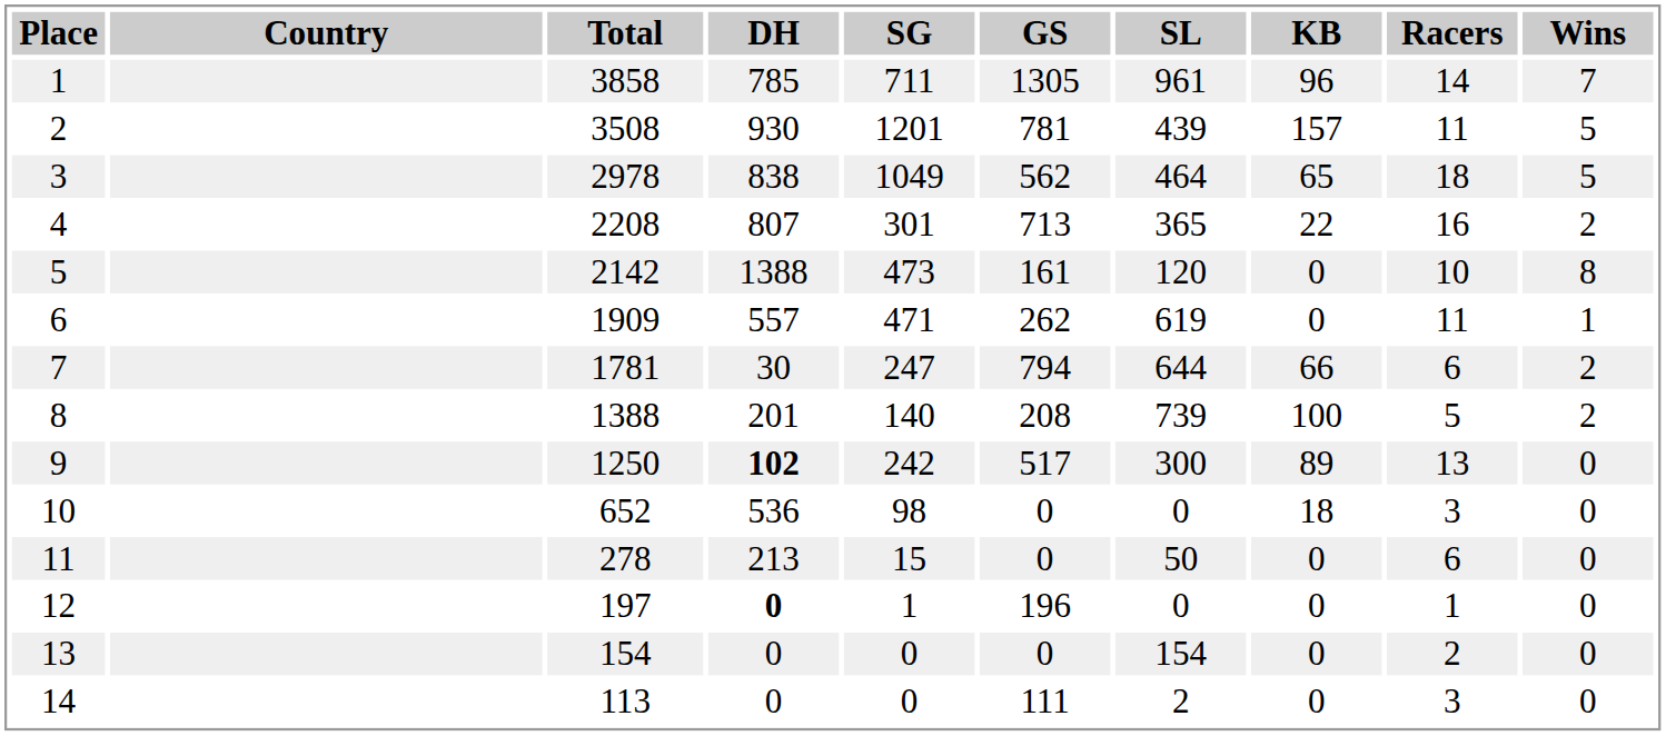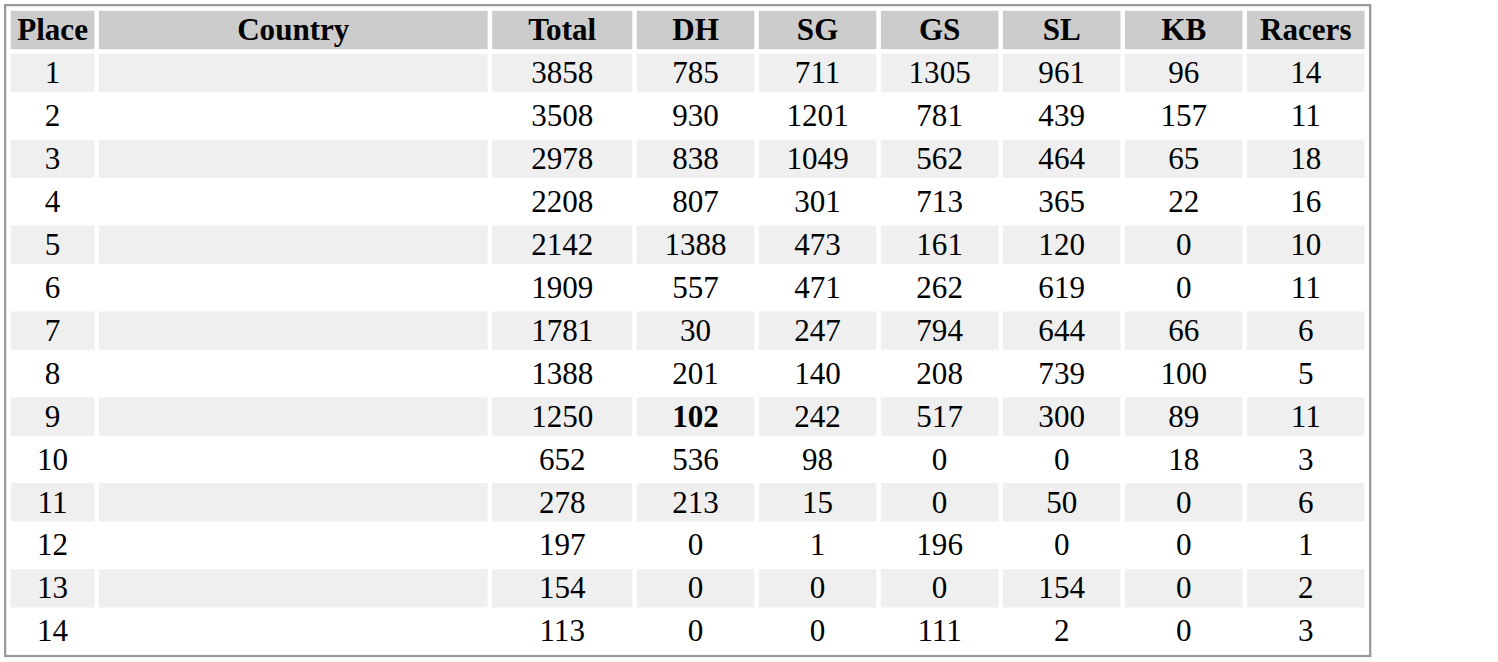- column: Wins | 7 | 5 | 5 | 2 | 8 | 1 | 2 | 2 | 0 | 0 | 0 | 0 | 0 | 0
9 | Racers: 13 -> 11
12 | DH: bold -> normal
